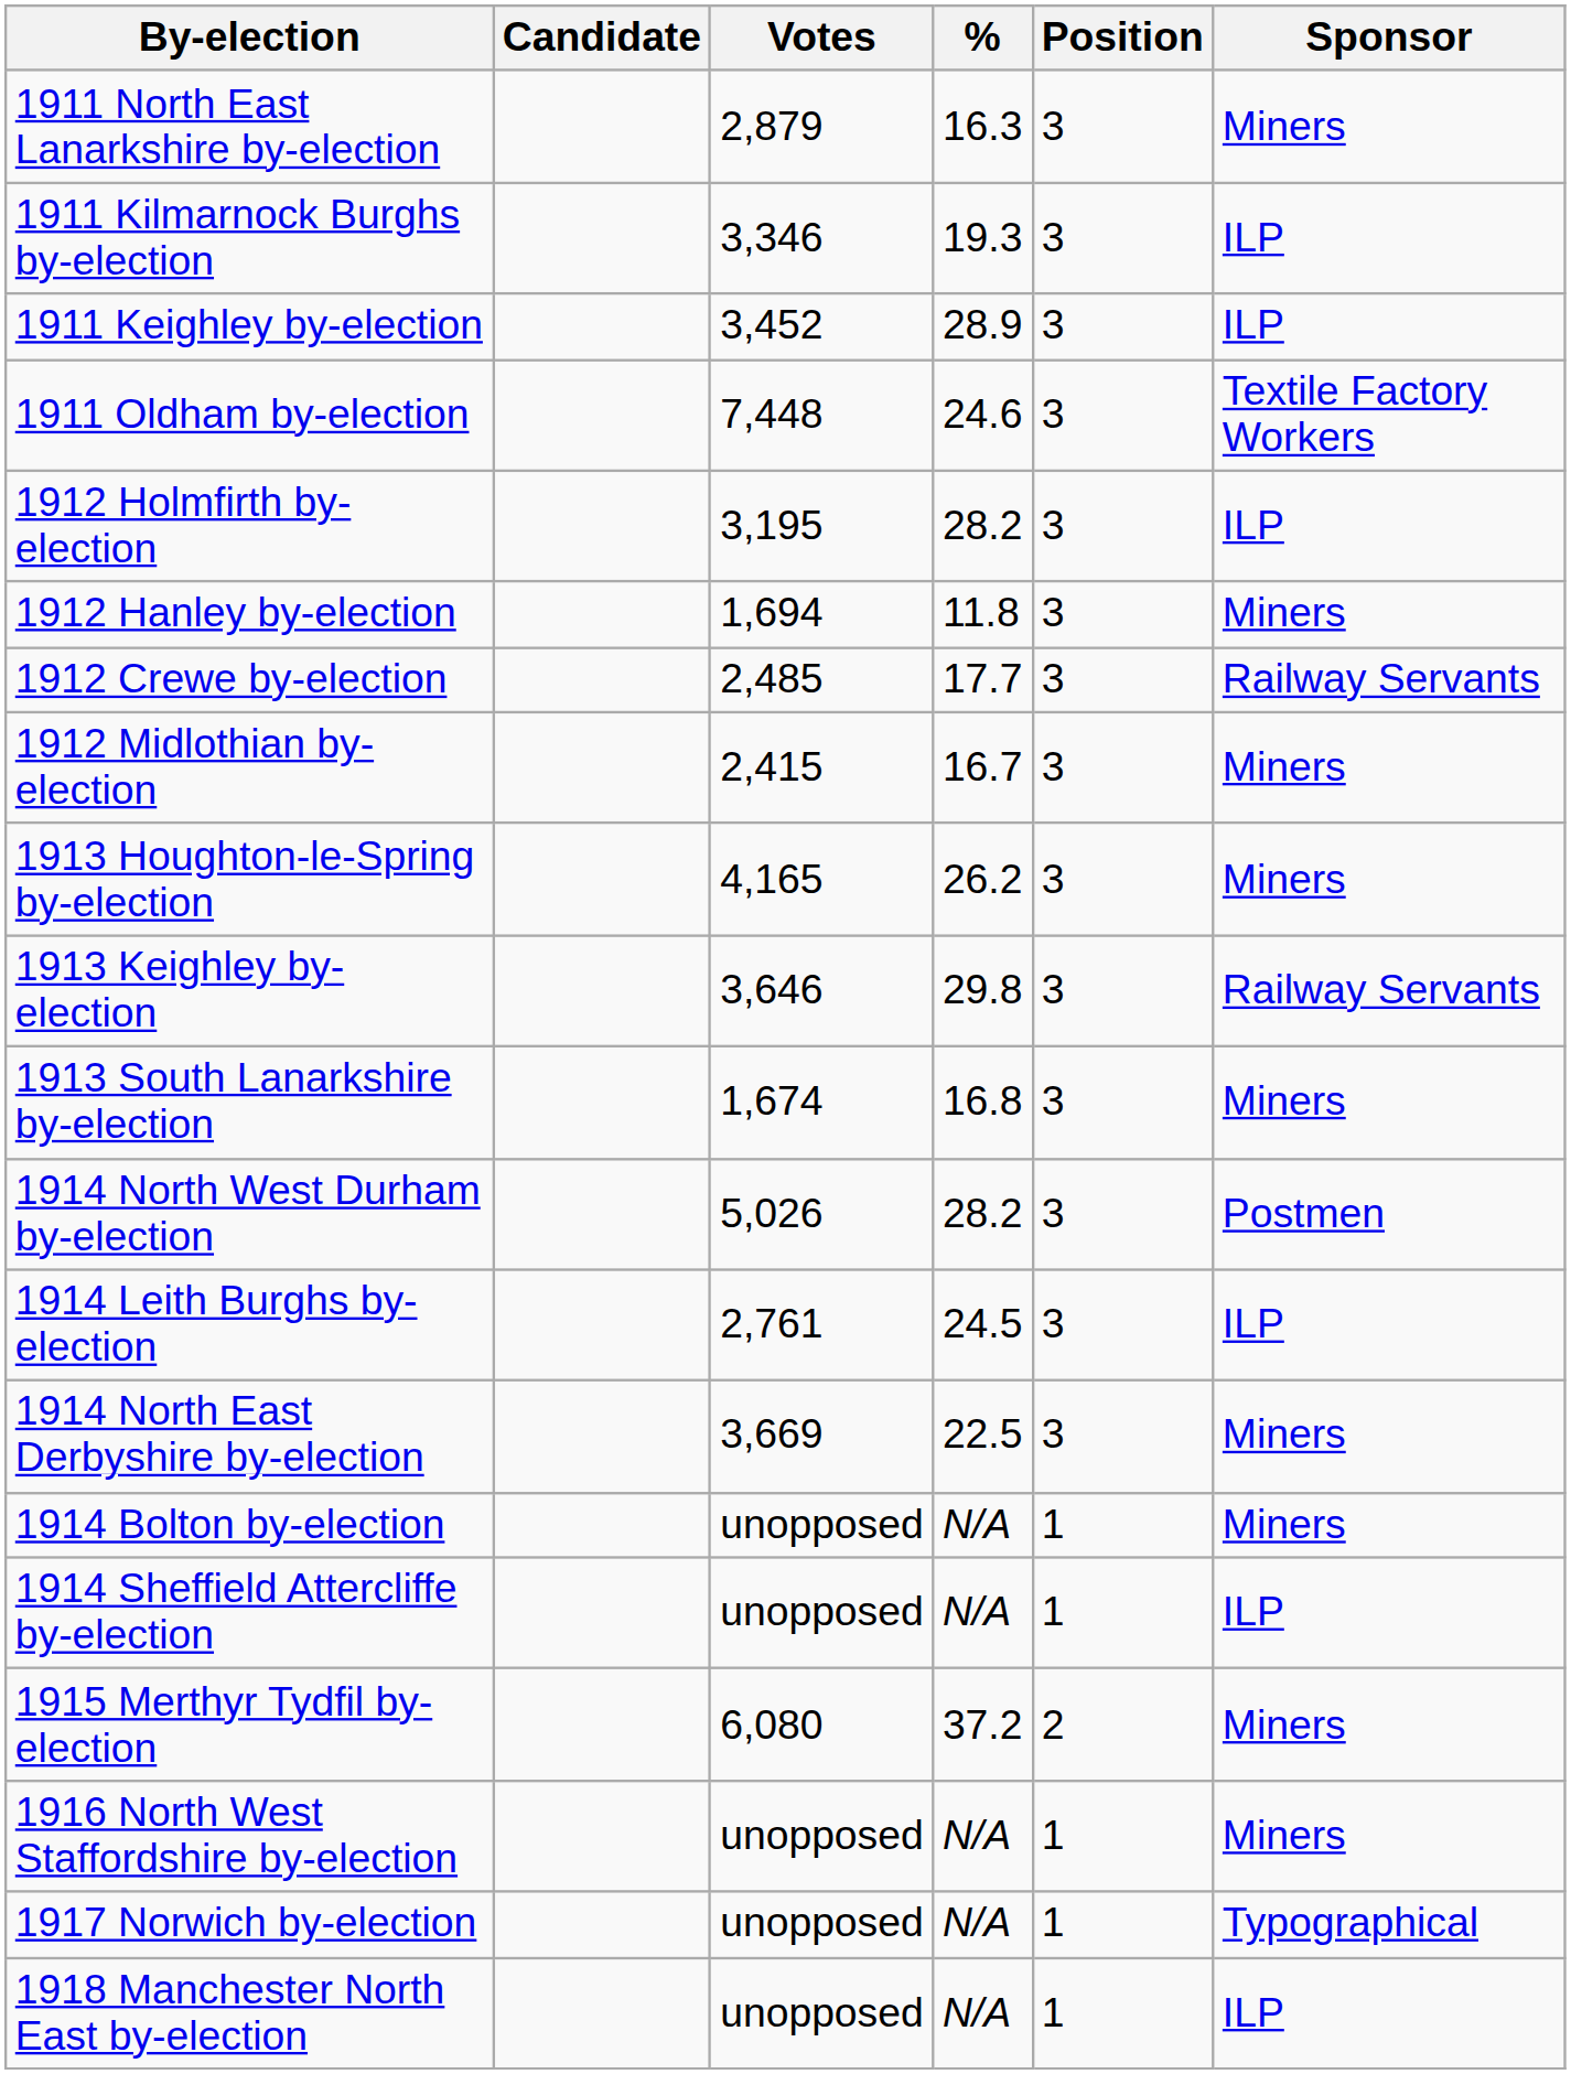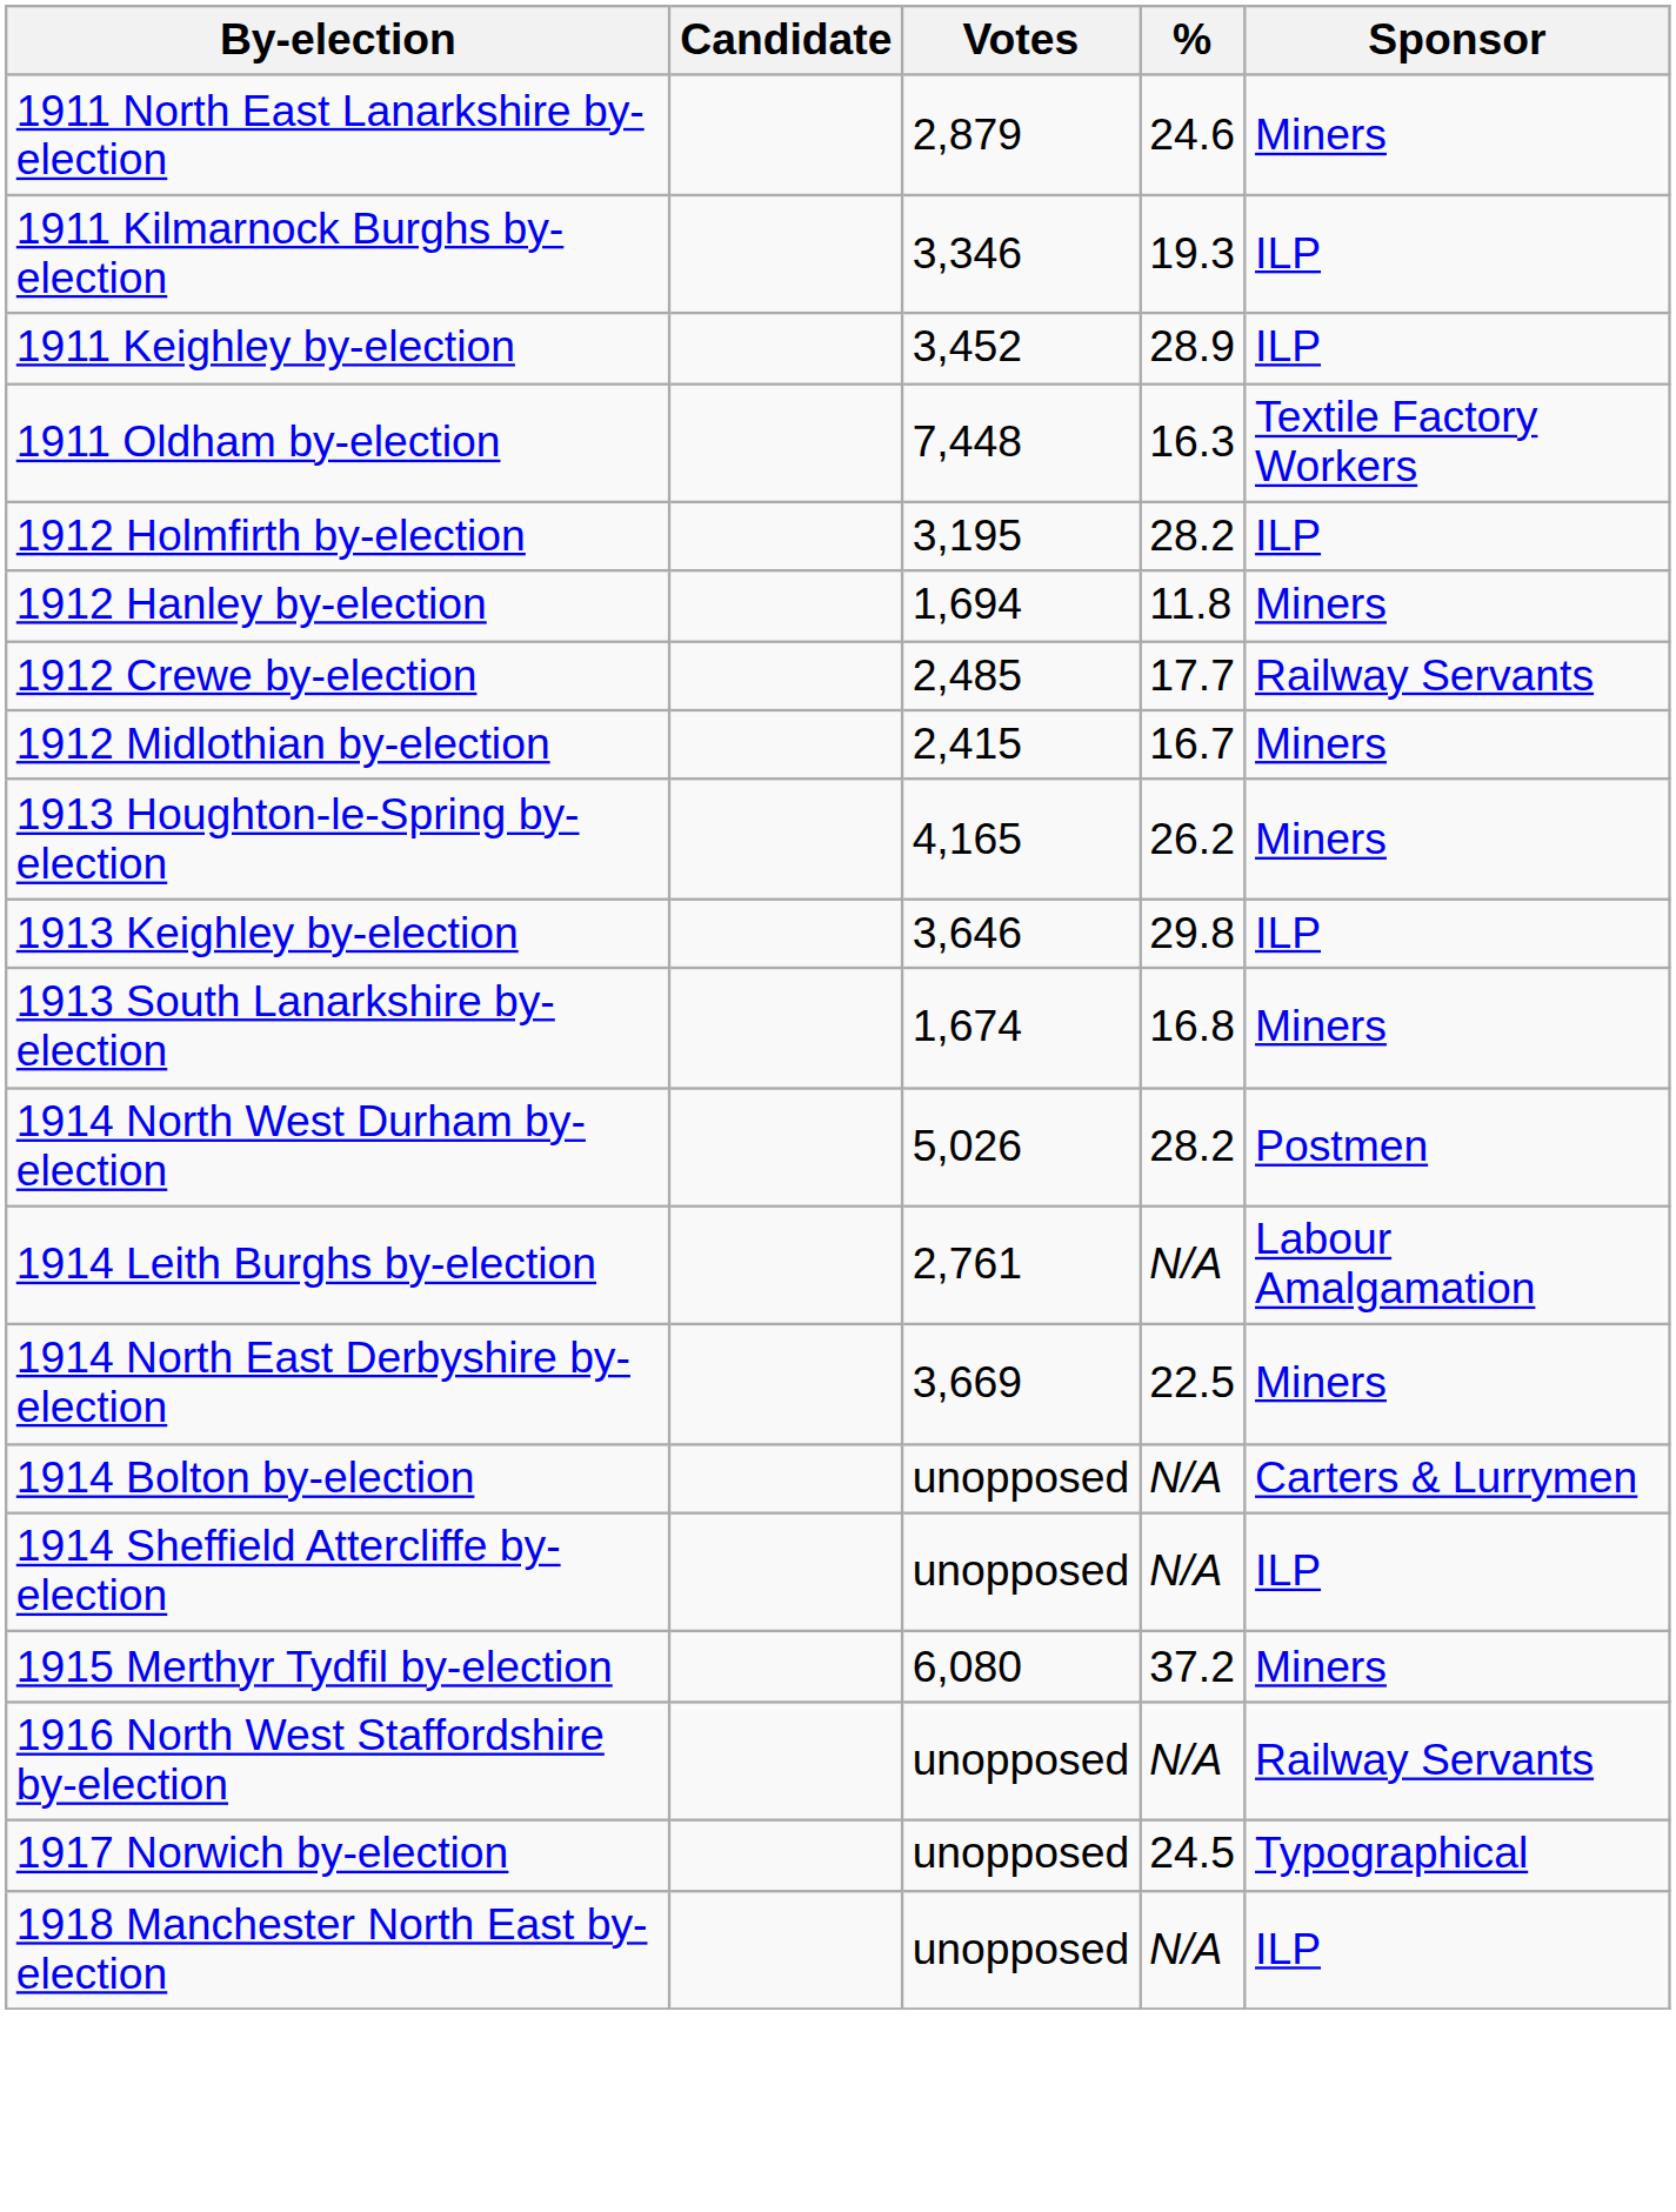- column: Position | 3 | 3 | 3 | 3 | 3 | 3 | 3 | 3 | 3 | 3 | 3 | 3 | 3 | 3 | 1 | 1 | 2 | 1 | 1 | 1
1911 North East Lanarkshire by-election | %: 16.3 -> 24.6
1911 Oldham by-election | %: 24.6 -> 16.3
1913 Keighley by-election | Sponsor: Railway Servants -> ILP
1914 Leith Burghs by-election | %: 24.5 -> N/A
1914 Leith Burghs by-election | Sponsor: ILP -> Labour Amalgamation
1914 Bolton by-election | Sponsor: Miners -> Carters & Lurrymen
1916 North West Staffordshire by-election | Sponsor: Miners -> Railway Servants
1917 Norwich by-election | %: N/A -> 24.5
